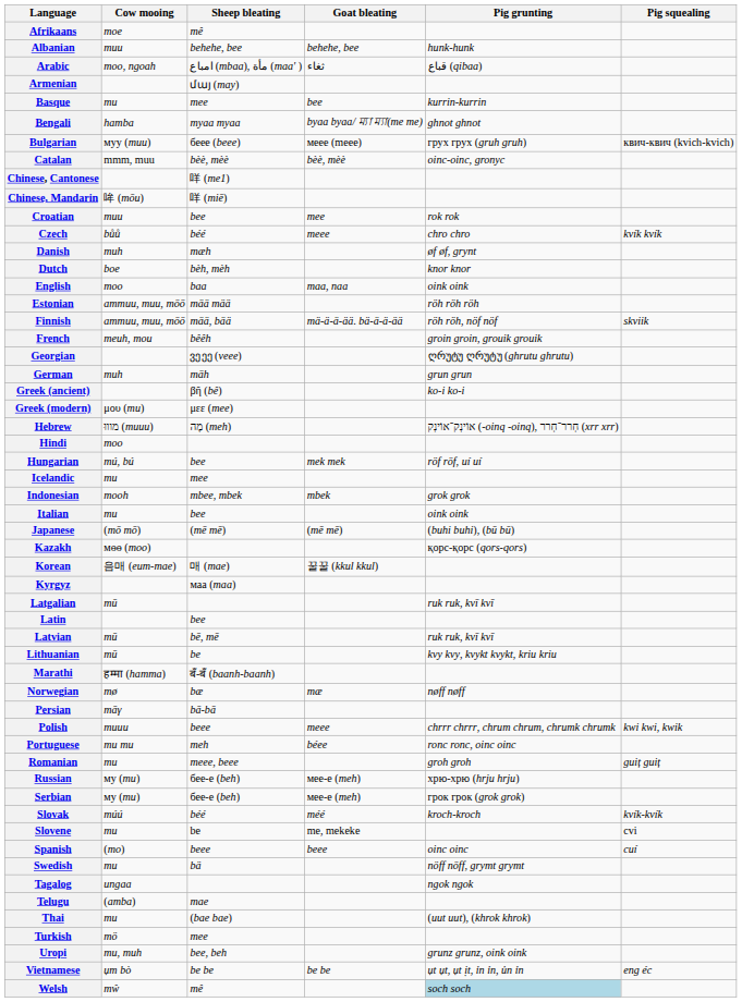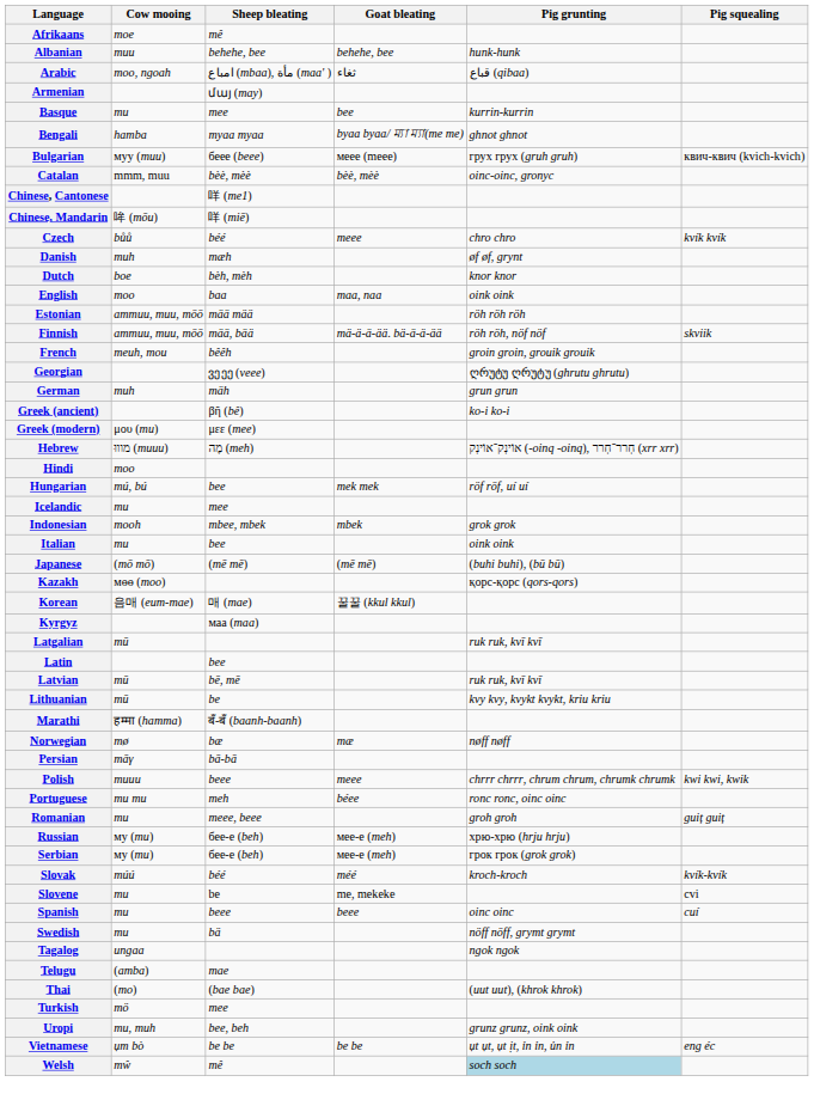- row: Croatian | muu | bee | mee | rok rok
Spanish | Cow mooing: (mo) -> mu
Thai | Cow mooing: mu -> (mo)
